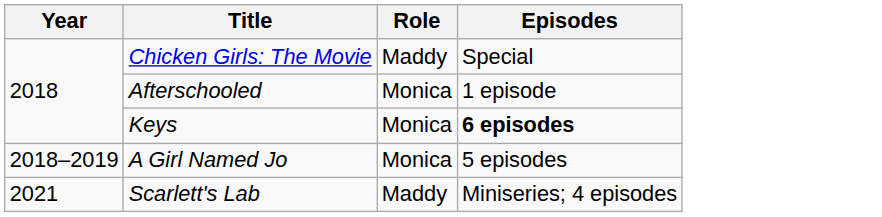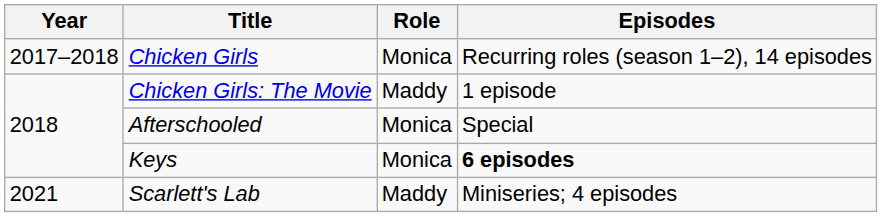+ row: 2017–2018 | Chicken Girls | Monica | Recurring roles (season 1–2), 14 episodes
Chicken Girls: The Movie | Episodes: Special -> 1 episode
Afterschooled | Episodes: 1 episode -> Special
- row: 2018–2019 | A Girl Named Jo | Monica | 5 episodes
